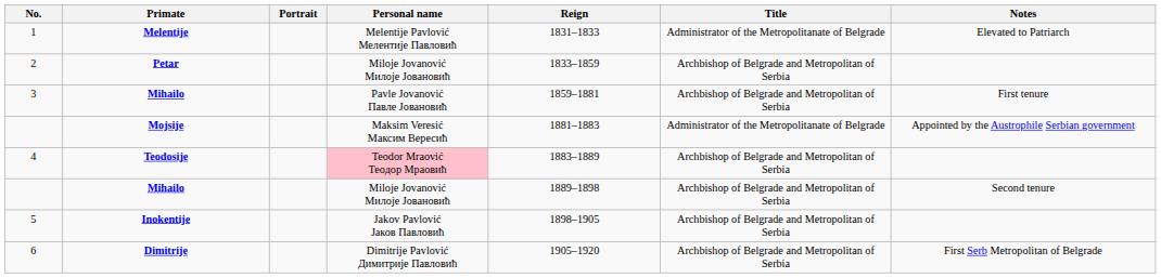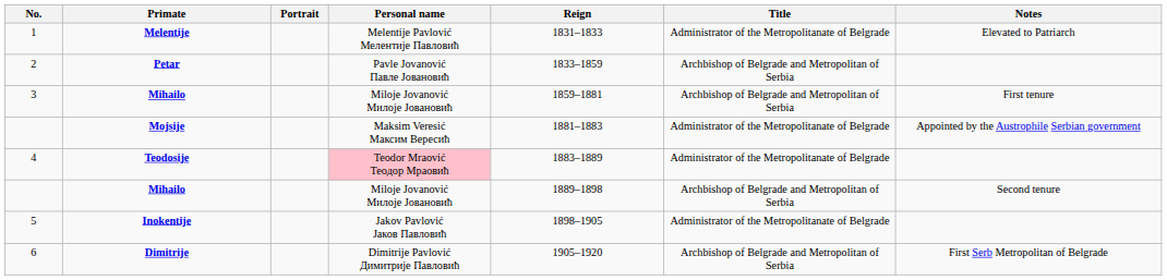2 | Personal name: Miloje Jovanović Милоје Јовановић -> Pavle Jovanović Павле Јовановић
3 | Personal name: Pavle Jovanović Павле Јовановић -> Miloje Jovanović Милоје Јовановић
4 | Title: Archbishop of Belgrade and Metropolitan of Serbia -> Administrator of the Metropolitanate of Belgrade
5 | Title: Archbishop of Belgrade and Metropolitan of Serbia -> Administrator of the Metropolitanate of Belgrade
